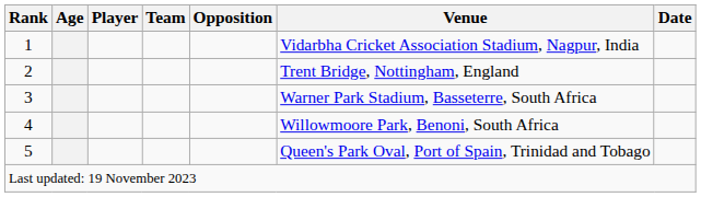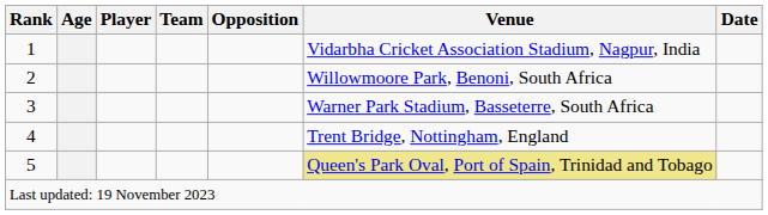2 | Venue: Trent Bridge, Nottingham, England -> Willowmoore Park, Benoni, South Africa
4 | Venue: Willowmoore Park, Benoni, South Africa -> Trent Bridge, Nottingham, England
5 | Venue: no background -> khaki background
